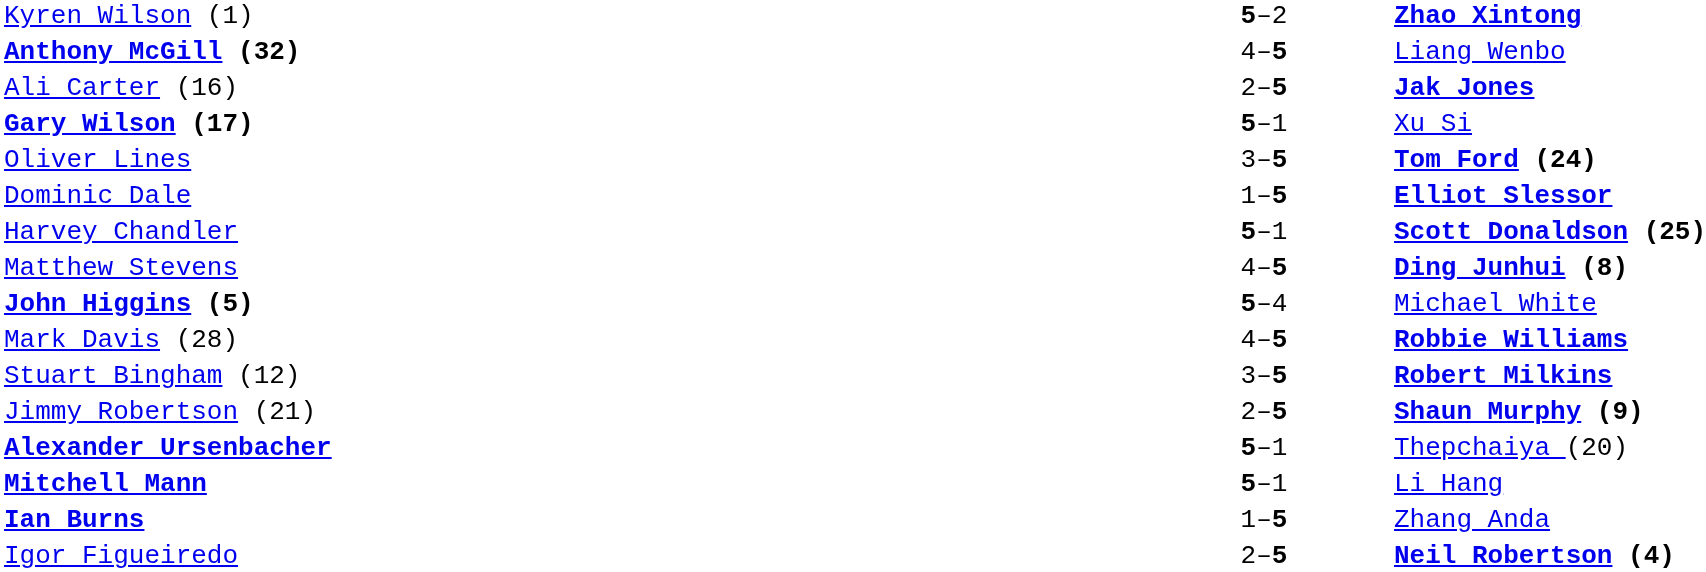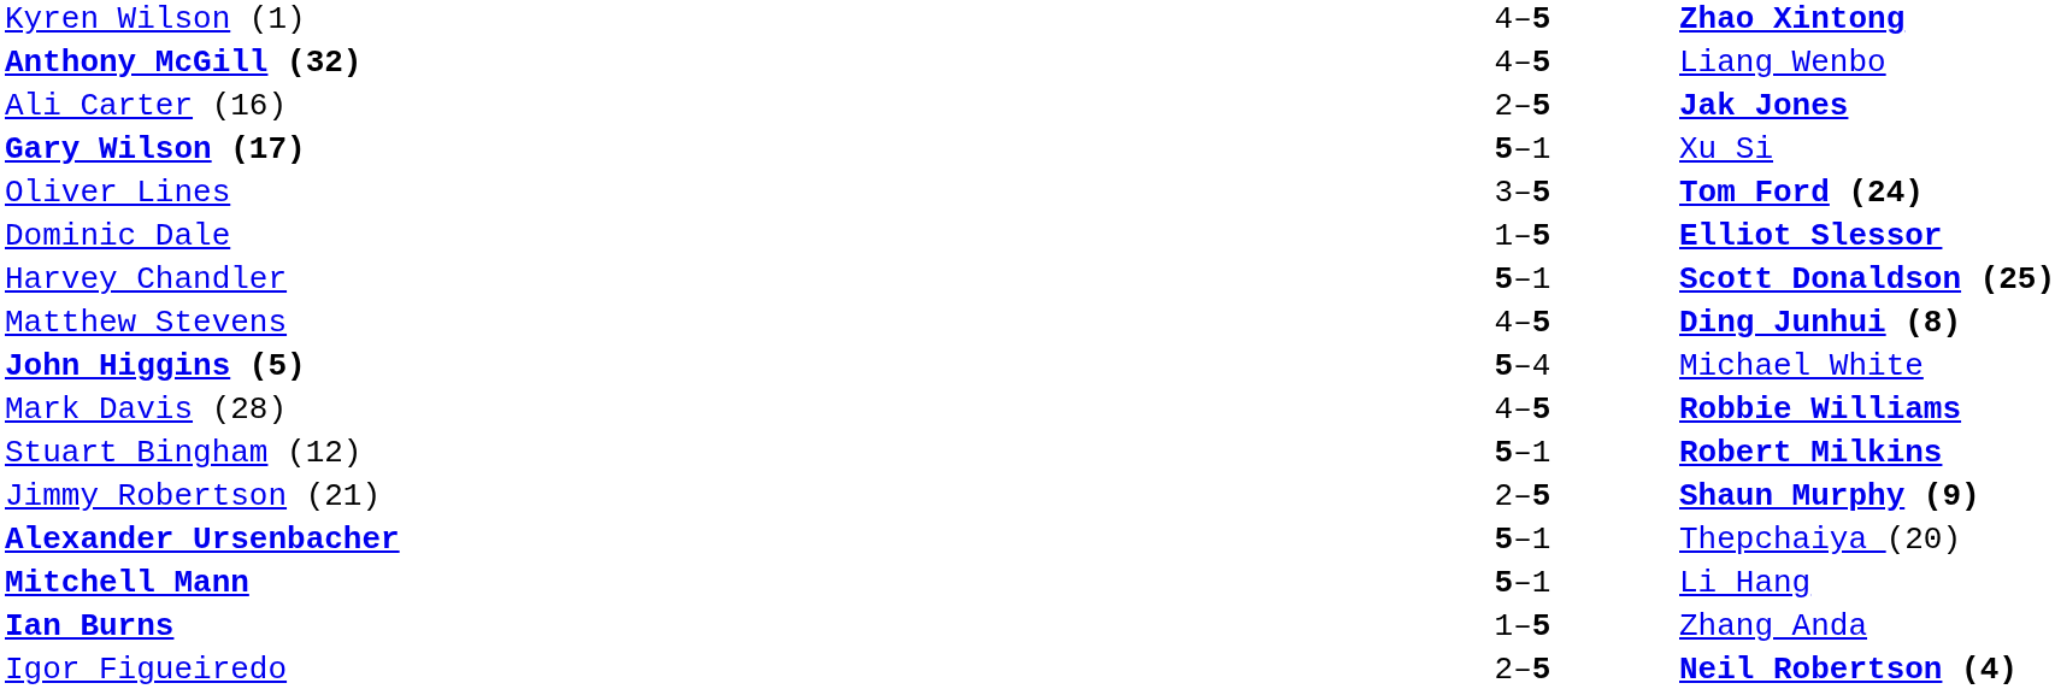Kyren Wilson (1) | column 2: 5–2 -> 4–5
Stuart Bingham (12) | column 2: 3–5 -> 5–1
